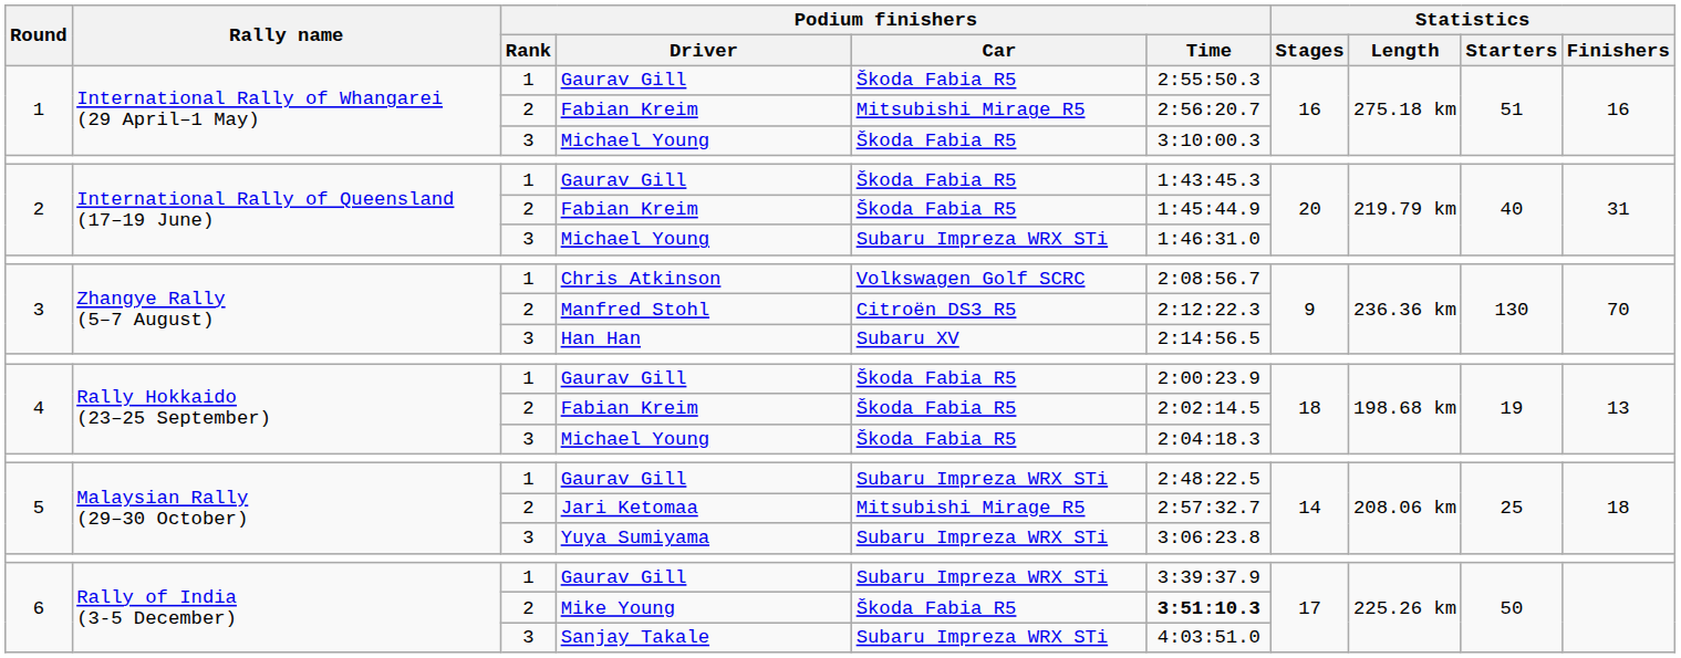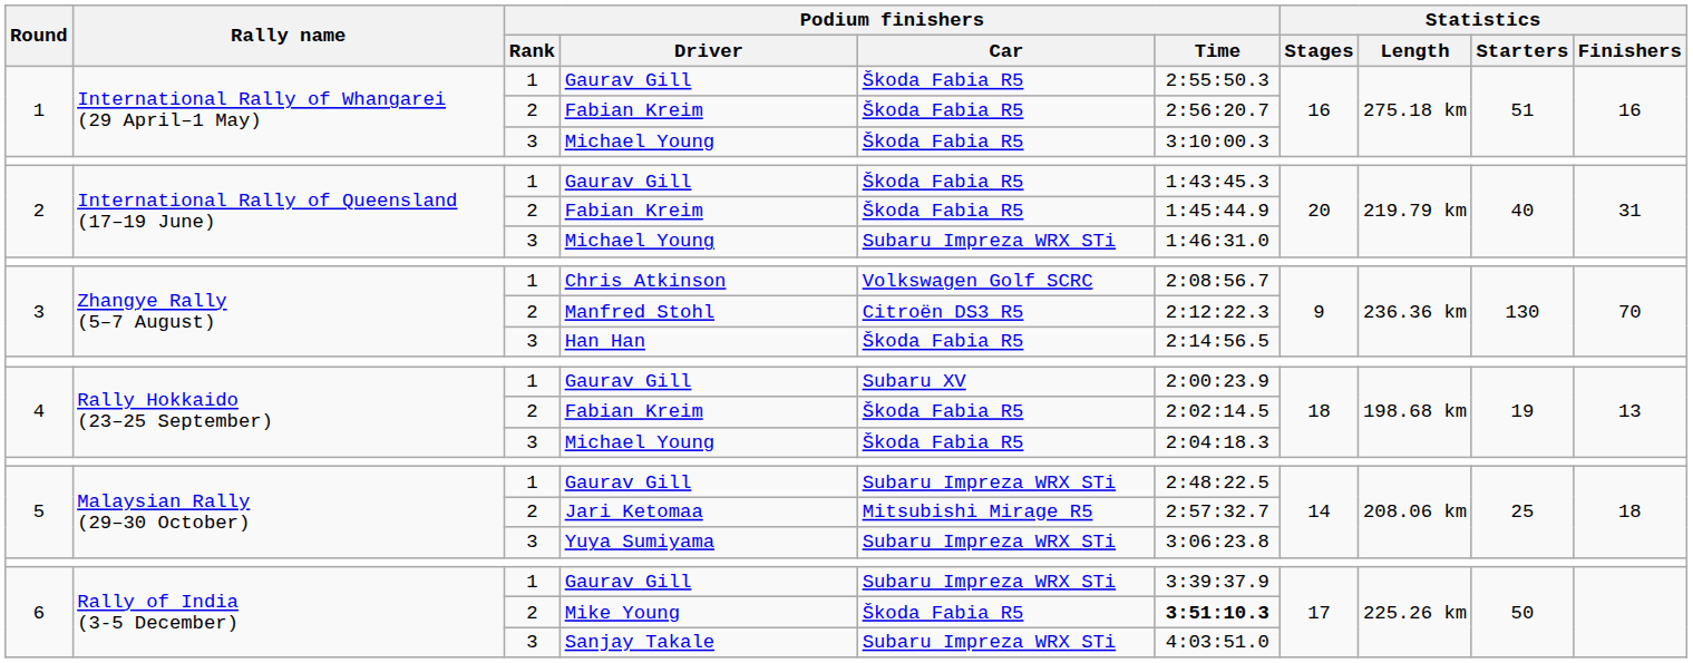1 / Fabian Kreim | Podium finishers / Car: Mitsubishi Mirage R5 -> Škoda Fabia R5
Han Han | Podium finishers / Car: Subaru XV -> Škoda Fabia R5
4 / Gaurav Gill | Podium finishers / Car: Škoda Fabia R5 -> Subaru XV
